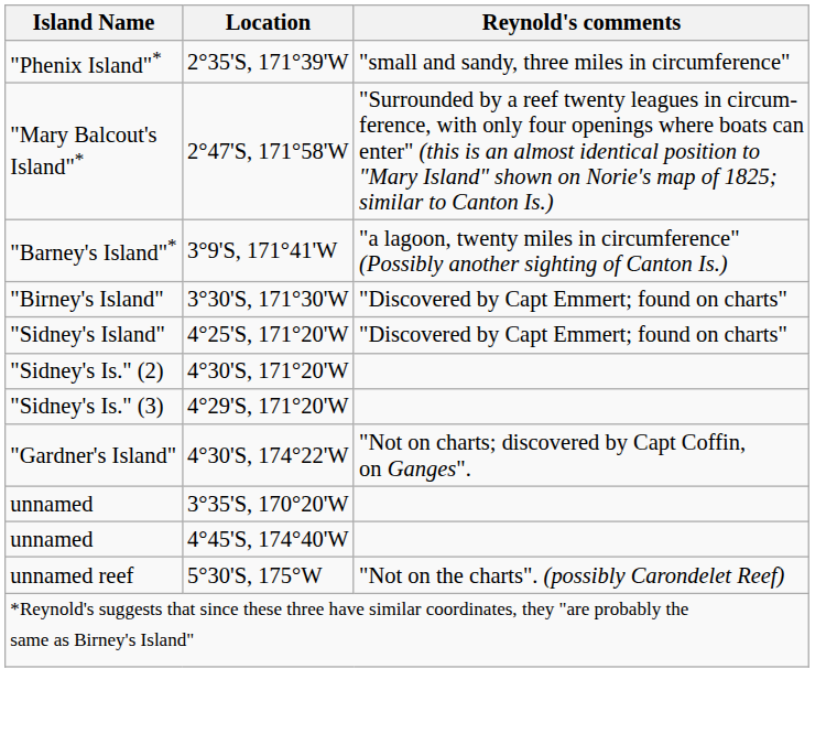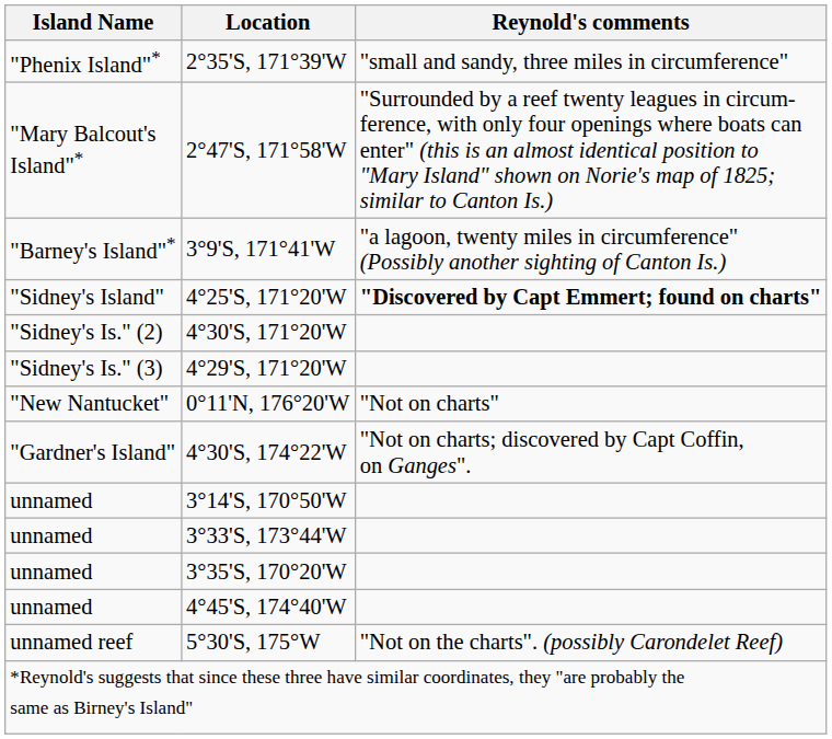- row: "Birney's Island" | 3°30'S, 171°30'W | "Discovered by Capt Emmert; found on charts"
4°25'S, 171°20'W | Reynold's comments: normal -> bold
+ row: "New Nantucket" | 0°11'N, 176°20'W | "Not on charts"
+ row: unnamed | 3°14'S, 170°50'W
+ row: unnamed | 3°33'S, 173°44'W
